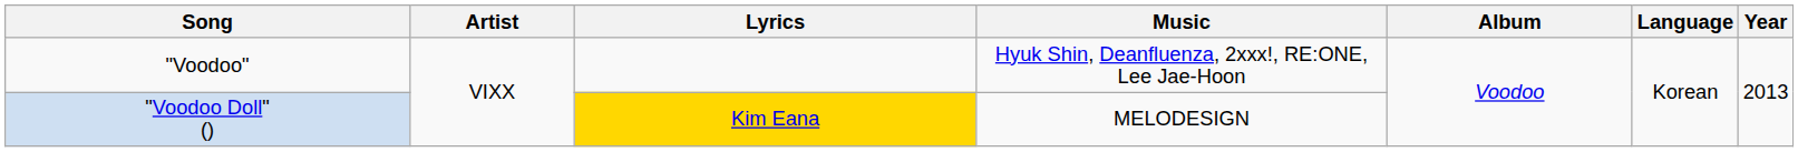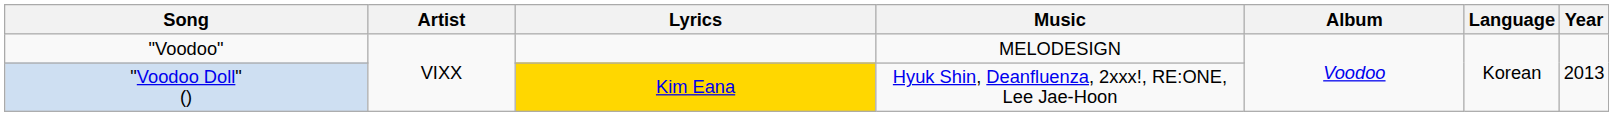"Voodoo" | Music: Hyuk Shin, Deanfluenza, 2xxx!, RE:ONE, Lee Jae-Hoon -> MELODESIGN
"Voodoo Doll" () | Music: MELODESIGN -> Hyuk Shin, Deanfluenza, 2xxx!, RE:ONE, Lee Jae-Hoon
